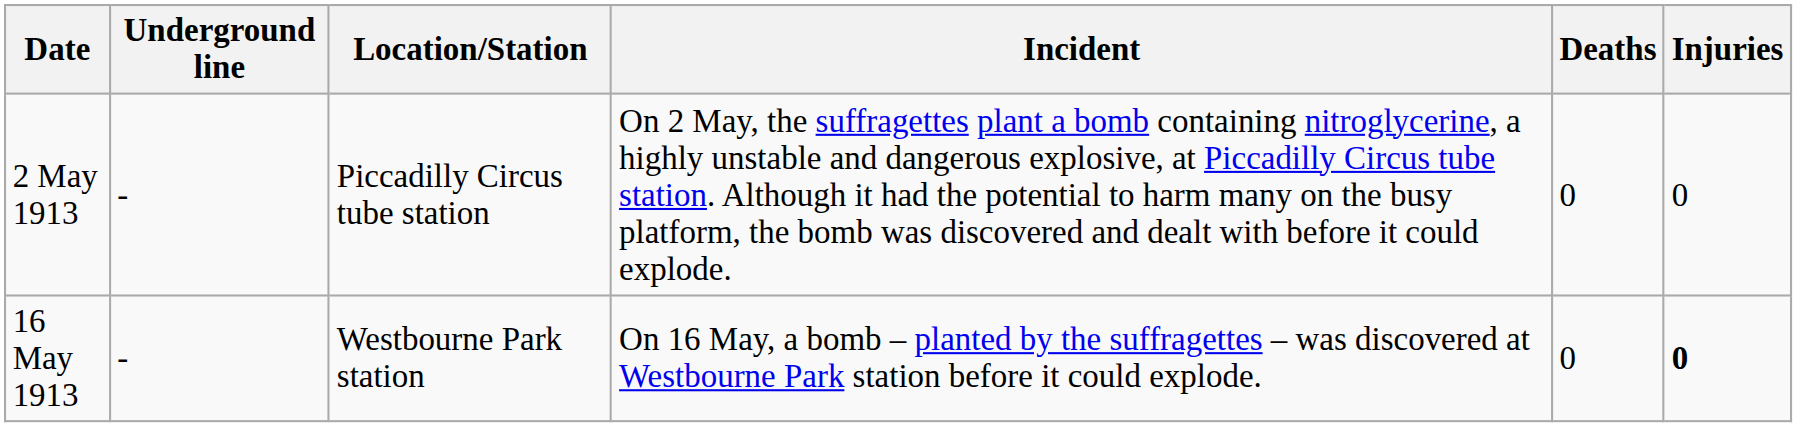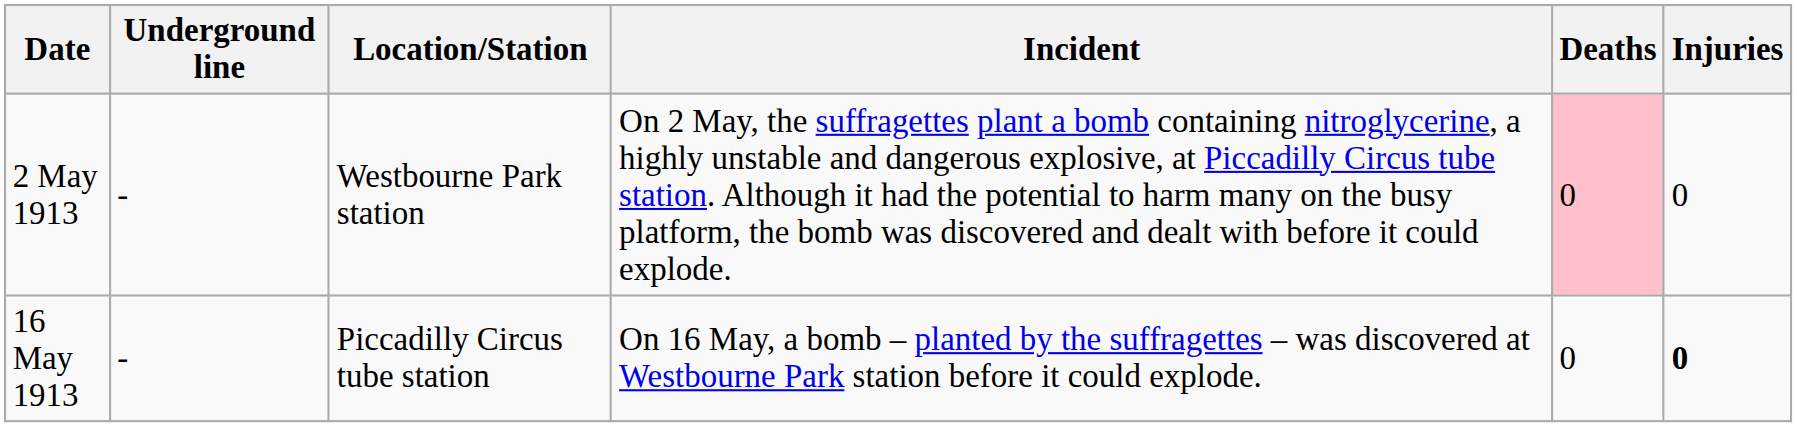2 May 1913 | Location/Station: Piccadilly Circus tube station -> Westbourne Park station
2 May 1913 | Deaths: no background -> pink background
16 May 1913 | Location/Station: Westbourne Park station -> Piccadilly Circus tube station
